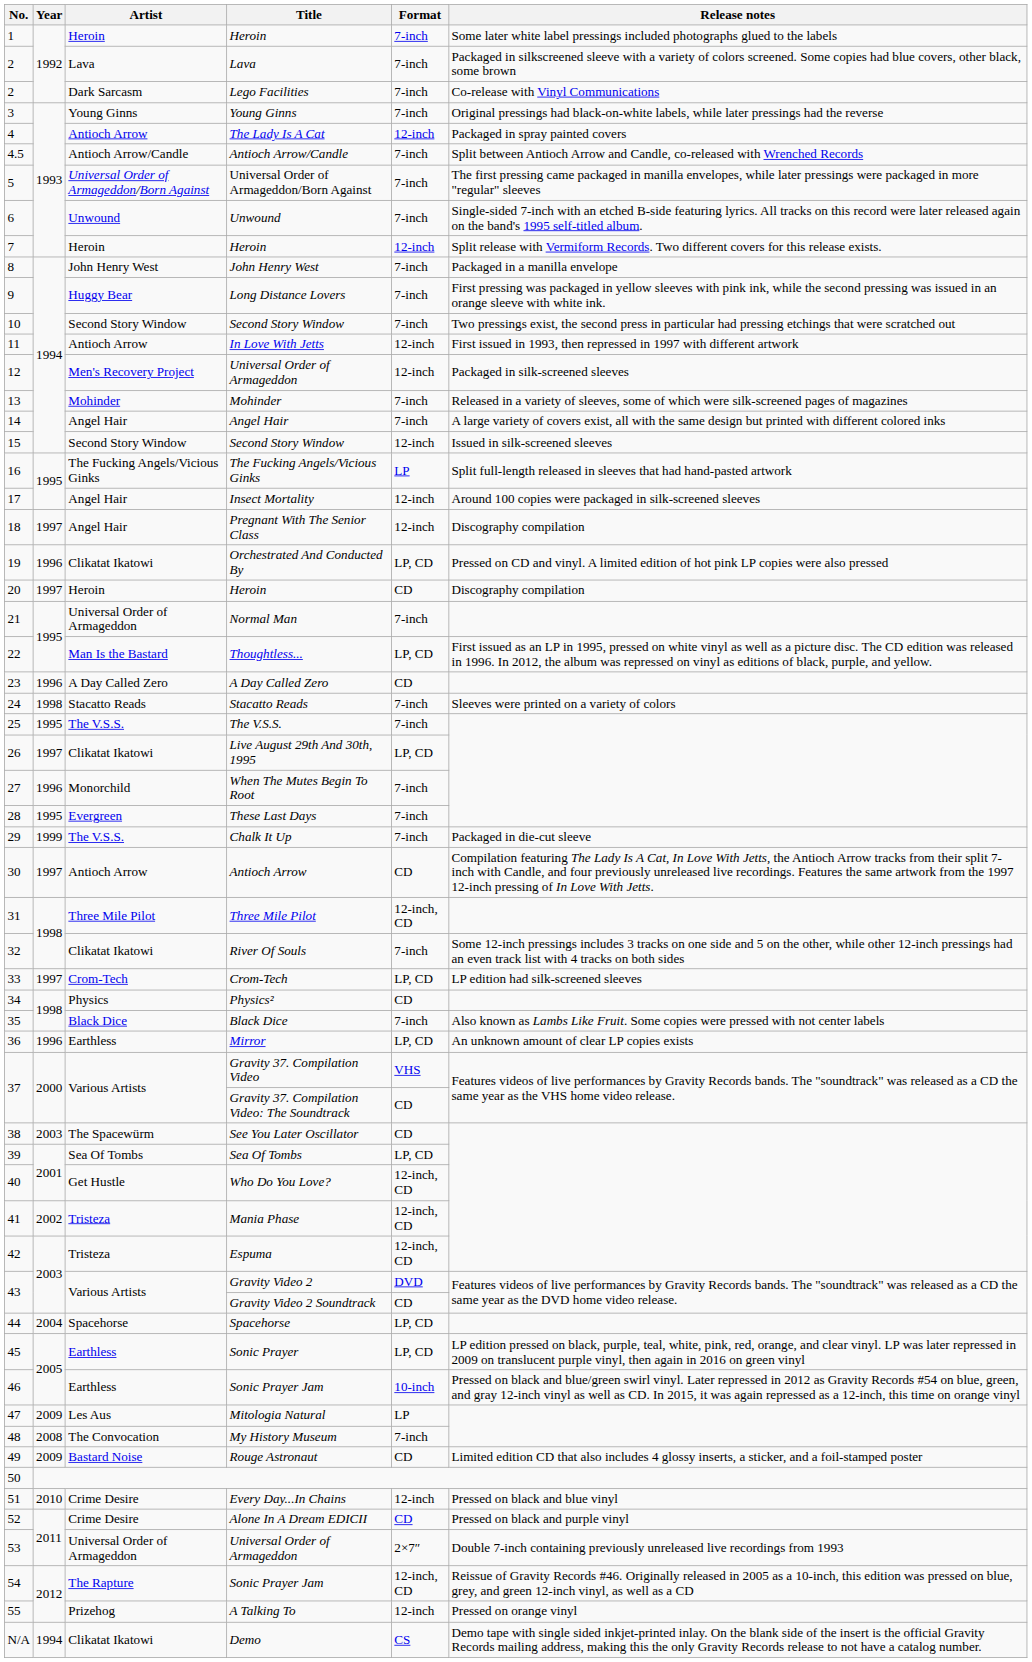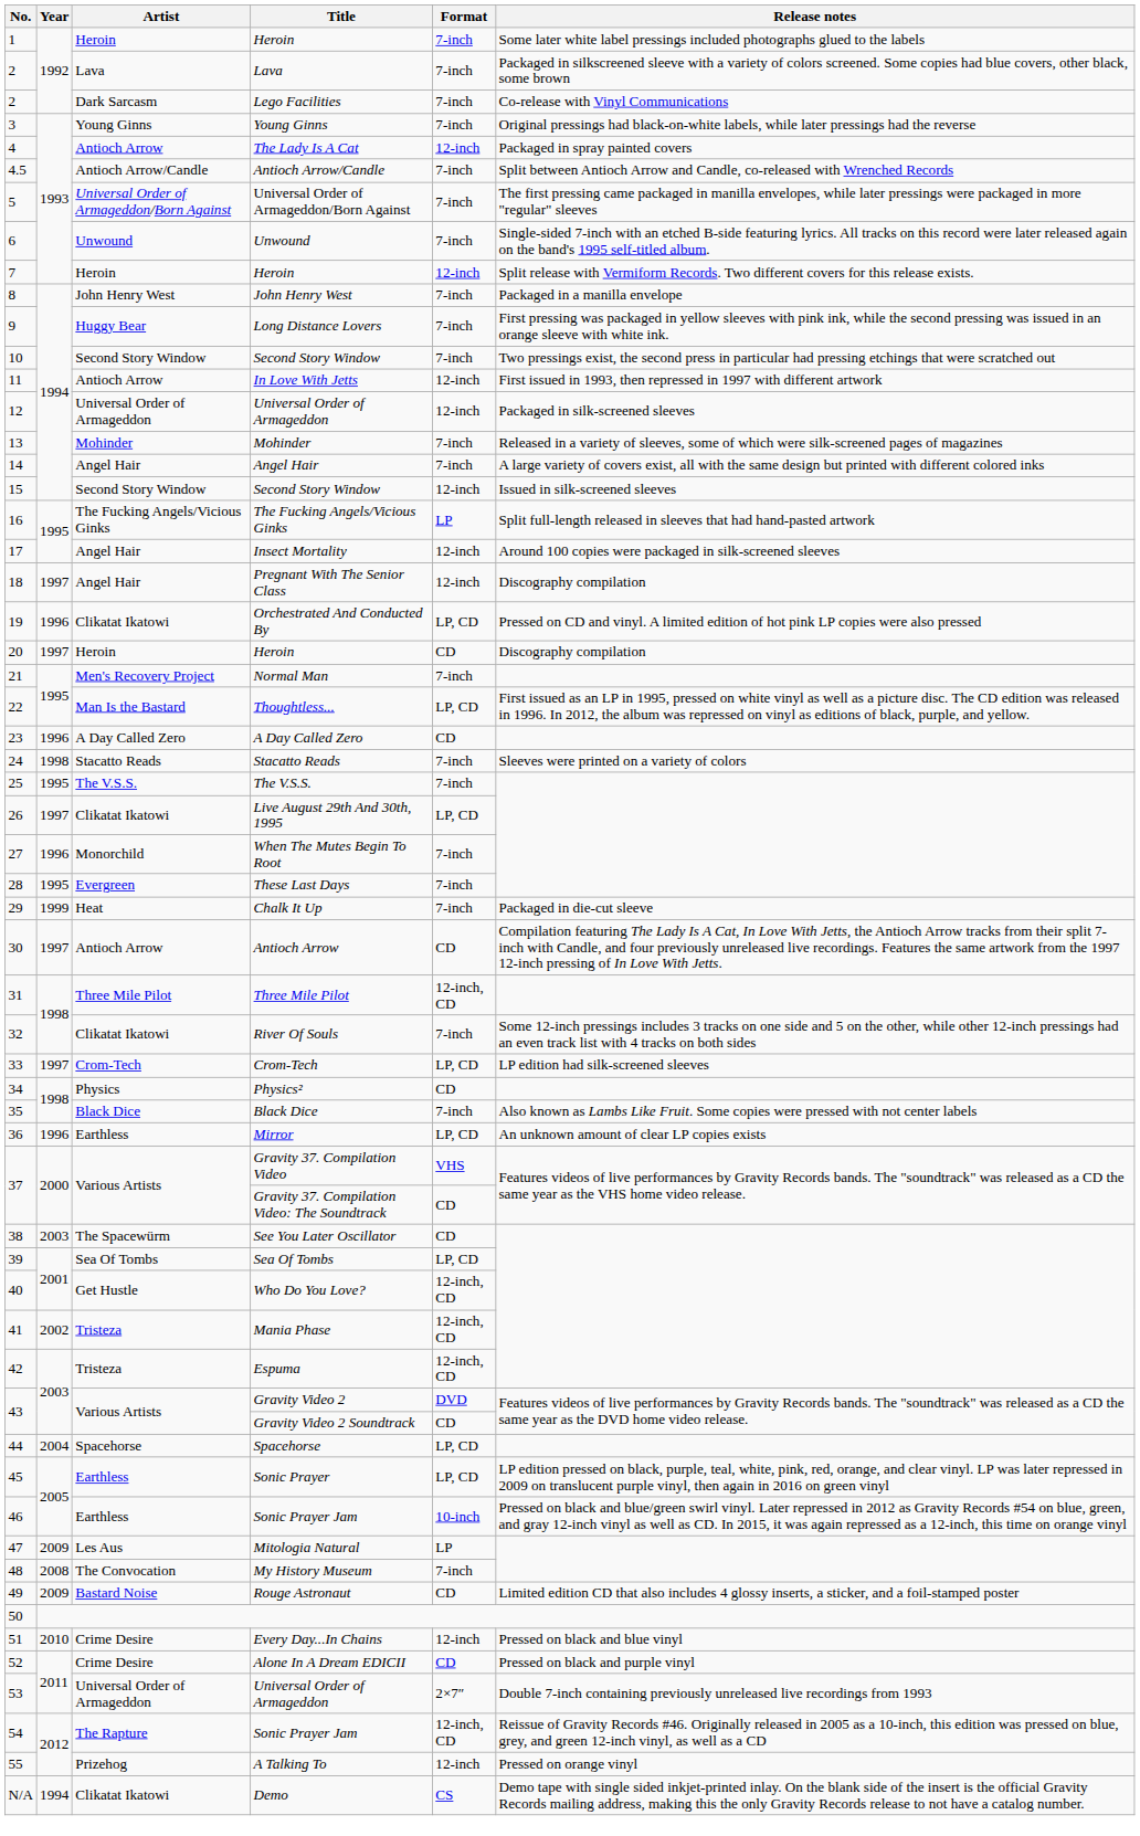12 / Universal Order of Armageddon | Artist: Men's Recovery Project -> Universal Order of Armageddon
Normal Man | Artist: Universal Order of Armageddon -> Men's Recovery Project
Chalk It Up | Artist: The V.S.S. -> Heat
